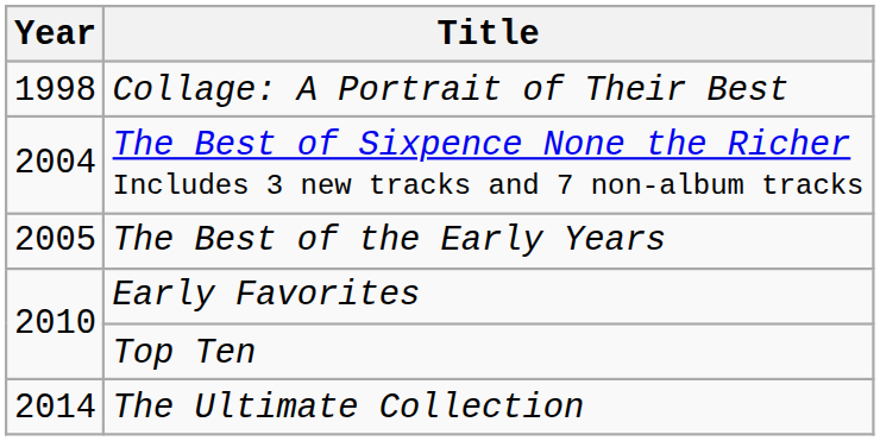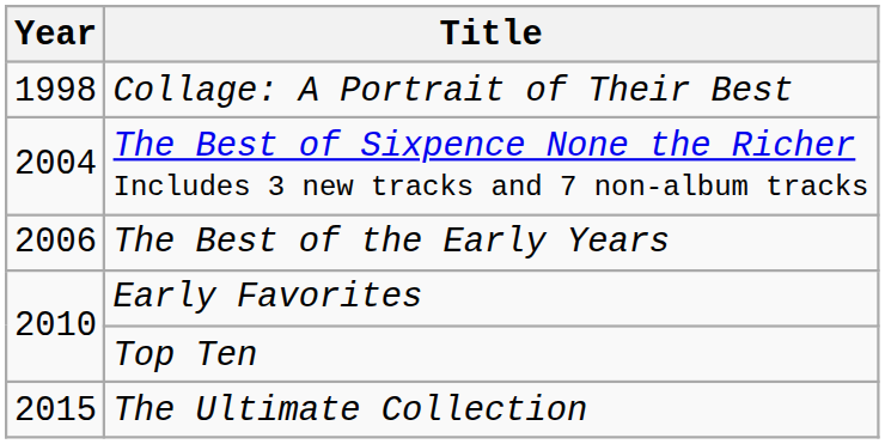The Best of the Early Years | Year: 2005 -> 2006
The Ultimate Collection | Year: 2014 -> 2015
